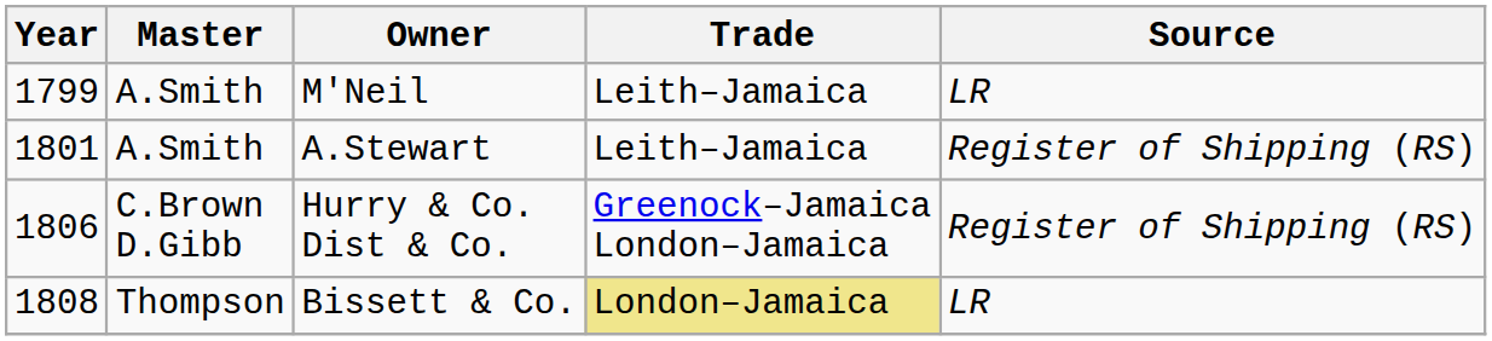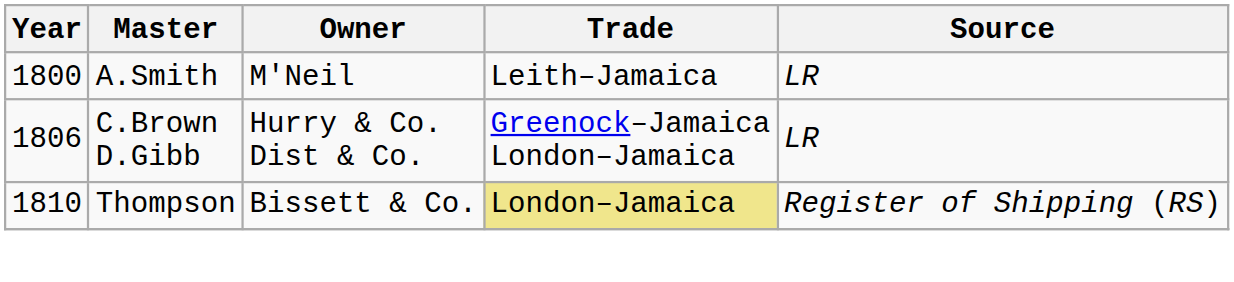M'Neil | Year: 1799 -> 1800
- row: 1801 | A.Smith | A.Stewart | Leith–Jamaica | Register of Shipping (RS)
Hurry & Co. Dist & Co. | Source: Register of Shipping (RS) -> LR
Bissett & Co. | Year: 1808 -> 1810
Bissett & Co. | Source: LR -> Register of Shipping (RS)
